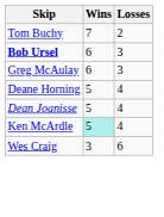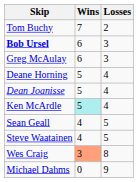+ row: Sean Geall | 4 | 5
+ row: Steve Waatainen | 4 | 5
Wes Craig | Wins: no background -> lightsalmon background
Wes Craig | Losses: 6 -> 8
+ row: Michael Dahms | 0 | 9
